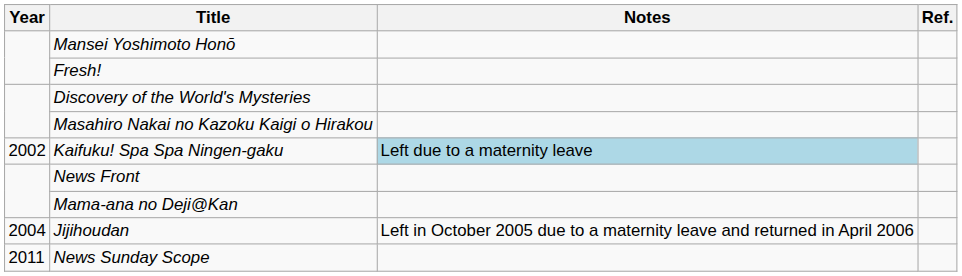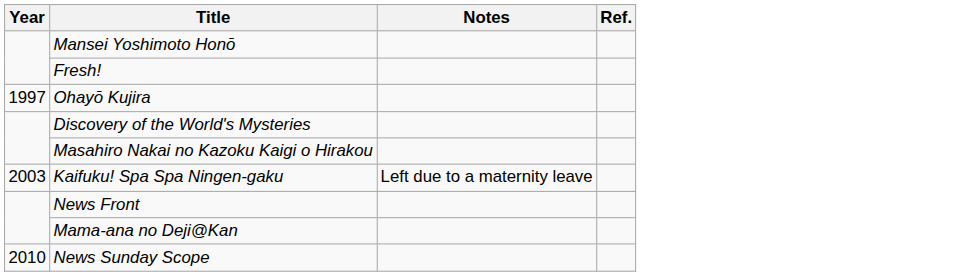+ row: 1997 | Ohayō Kujira
Kaifuku! Spa Spa Ningen-gaku | Year: 2002 -> 2003
Kaifuku! Spa Spa Ningen-gaku | Notes: lightblue background -> no background
- row: 2004 | Jijihoudan | Left in October 2005 due to a maternity leave and returned in April 2006
News Sunday Scope | Year: 2011 -> 2010
